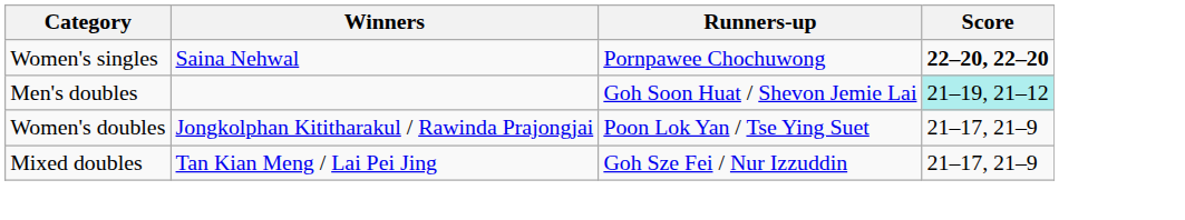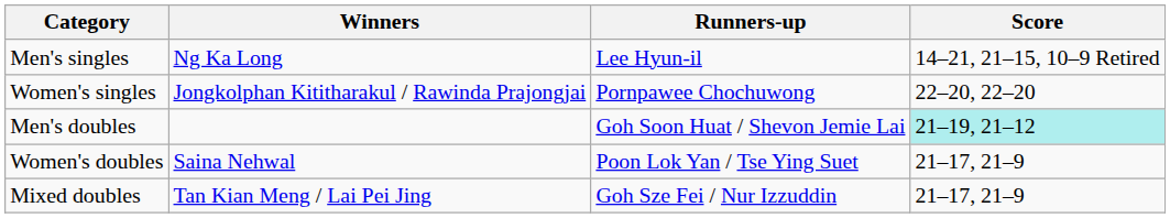+ row: Men's singles | Ng Ka Long | Lee Hyun-il | 14–21, 21–15, 10–9 Retired
Women's singles | Winners: Saina Nehwal -> Jongkolphan Kititharakul / Rawinda Prajongjai
Women's singles | Score: bold -> normal
Women's doubles | Winners: Jongkolphan Kititharakul / Rawinda Prajongjai -> Saina Nehwal
